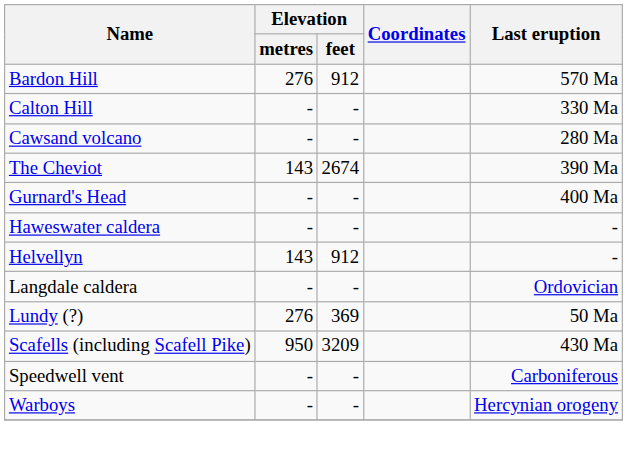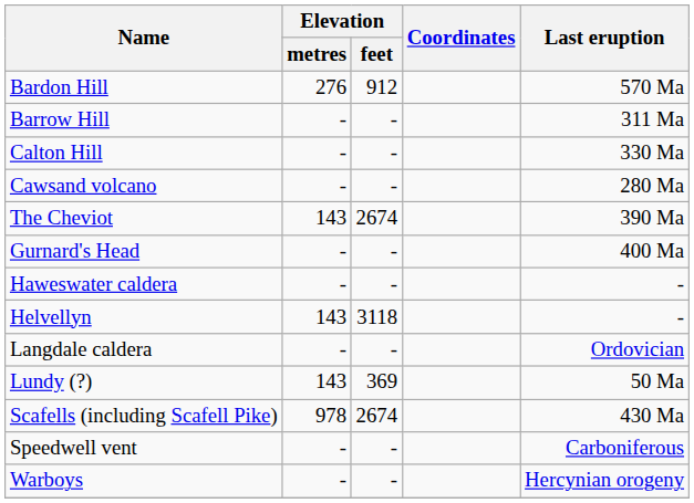+ row: Barrow Hill | - | - | 311 Ma
Helvellyn | Elevation / feet: 912 -> 3118
Lundy (?) | Elevation / metres: 276 -> 143
Scafells (including Scafell Pike) | Elevation / metres: 950 -> 978
Scafells (including Scafell Pike) | Elevation / feet: 3209 -> 2674
